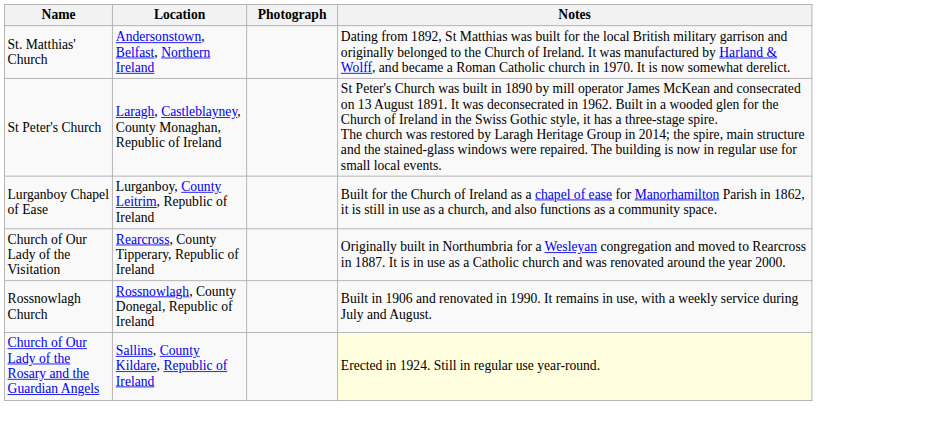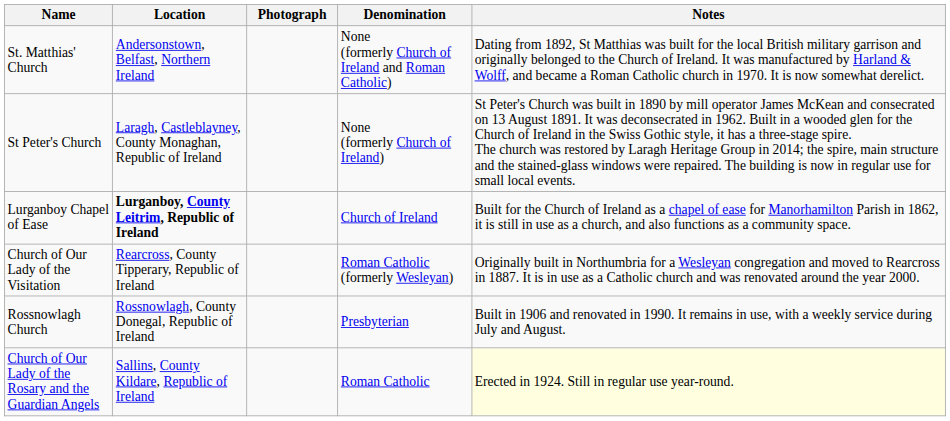+ column: Denomination | None (formerly Church of Ireland and Roman Catholic) | None (formerly Church of Ireland) | Church of Ireland | Roman Catholic (formerly Wesleyan) | Presbyterian | Roman Catholic
Lurganboy Chapel of Ease | Location: normal -> bold
